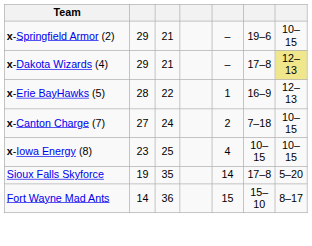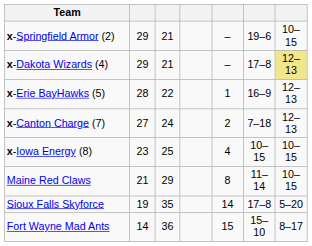x-Canton Charge (7) | column 7: 10–15 -> 12–13
+ row: Maine Red Claws | 21 | 29 | 8 | 11–14 | 10–15
